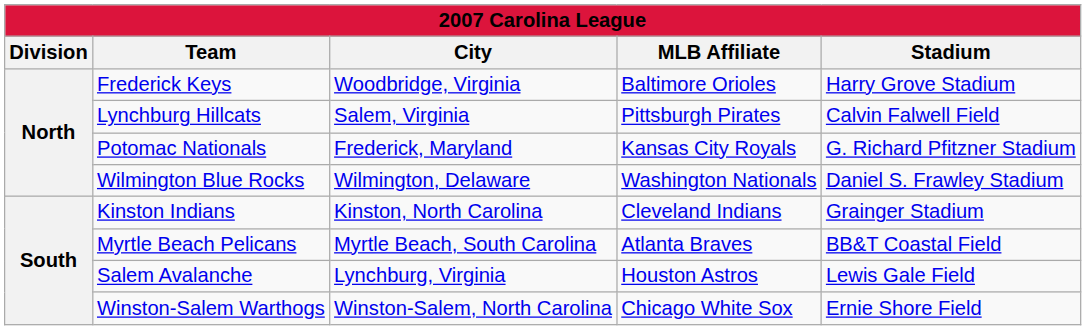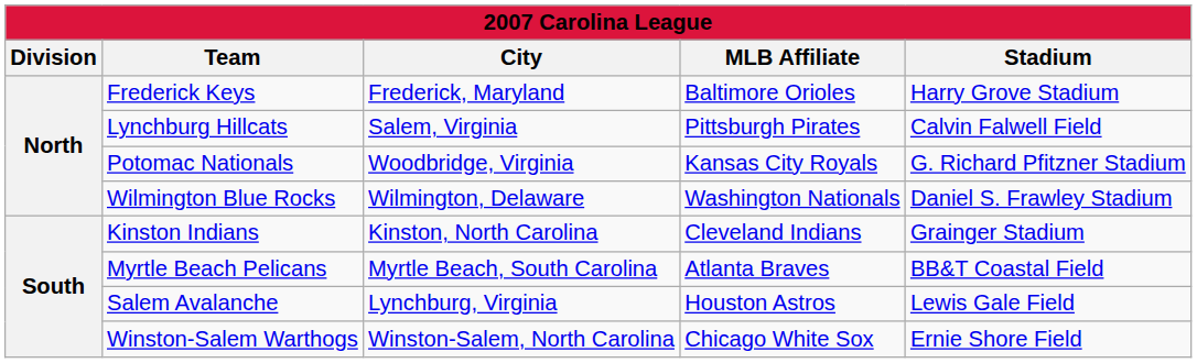Frederick Keys | City: Woodbridge, Virginia -> Frederick, Maryland
Potomac Nationals | City: Frederick, Maryland -> Woodbridge, Virginia
